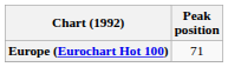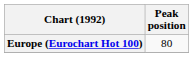Europe (Eurochart Hot 100) | Peak position: 71 -> 80
